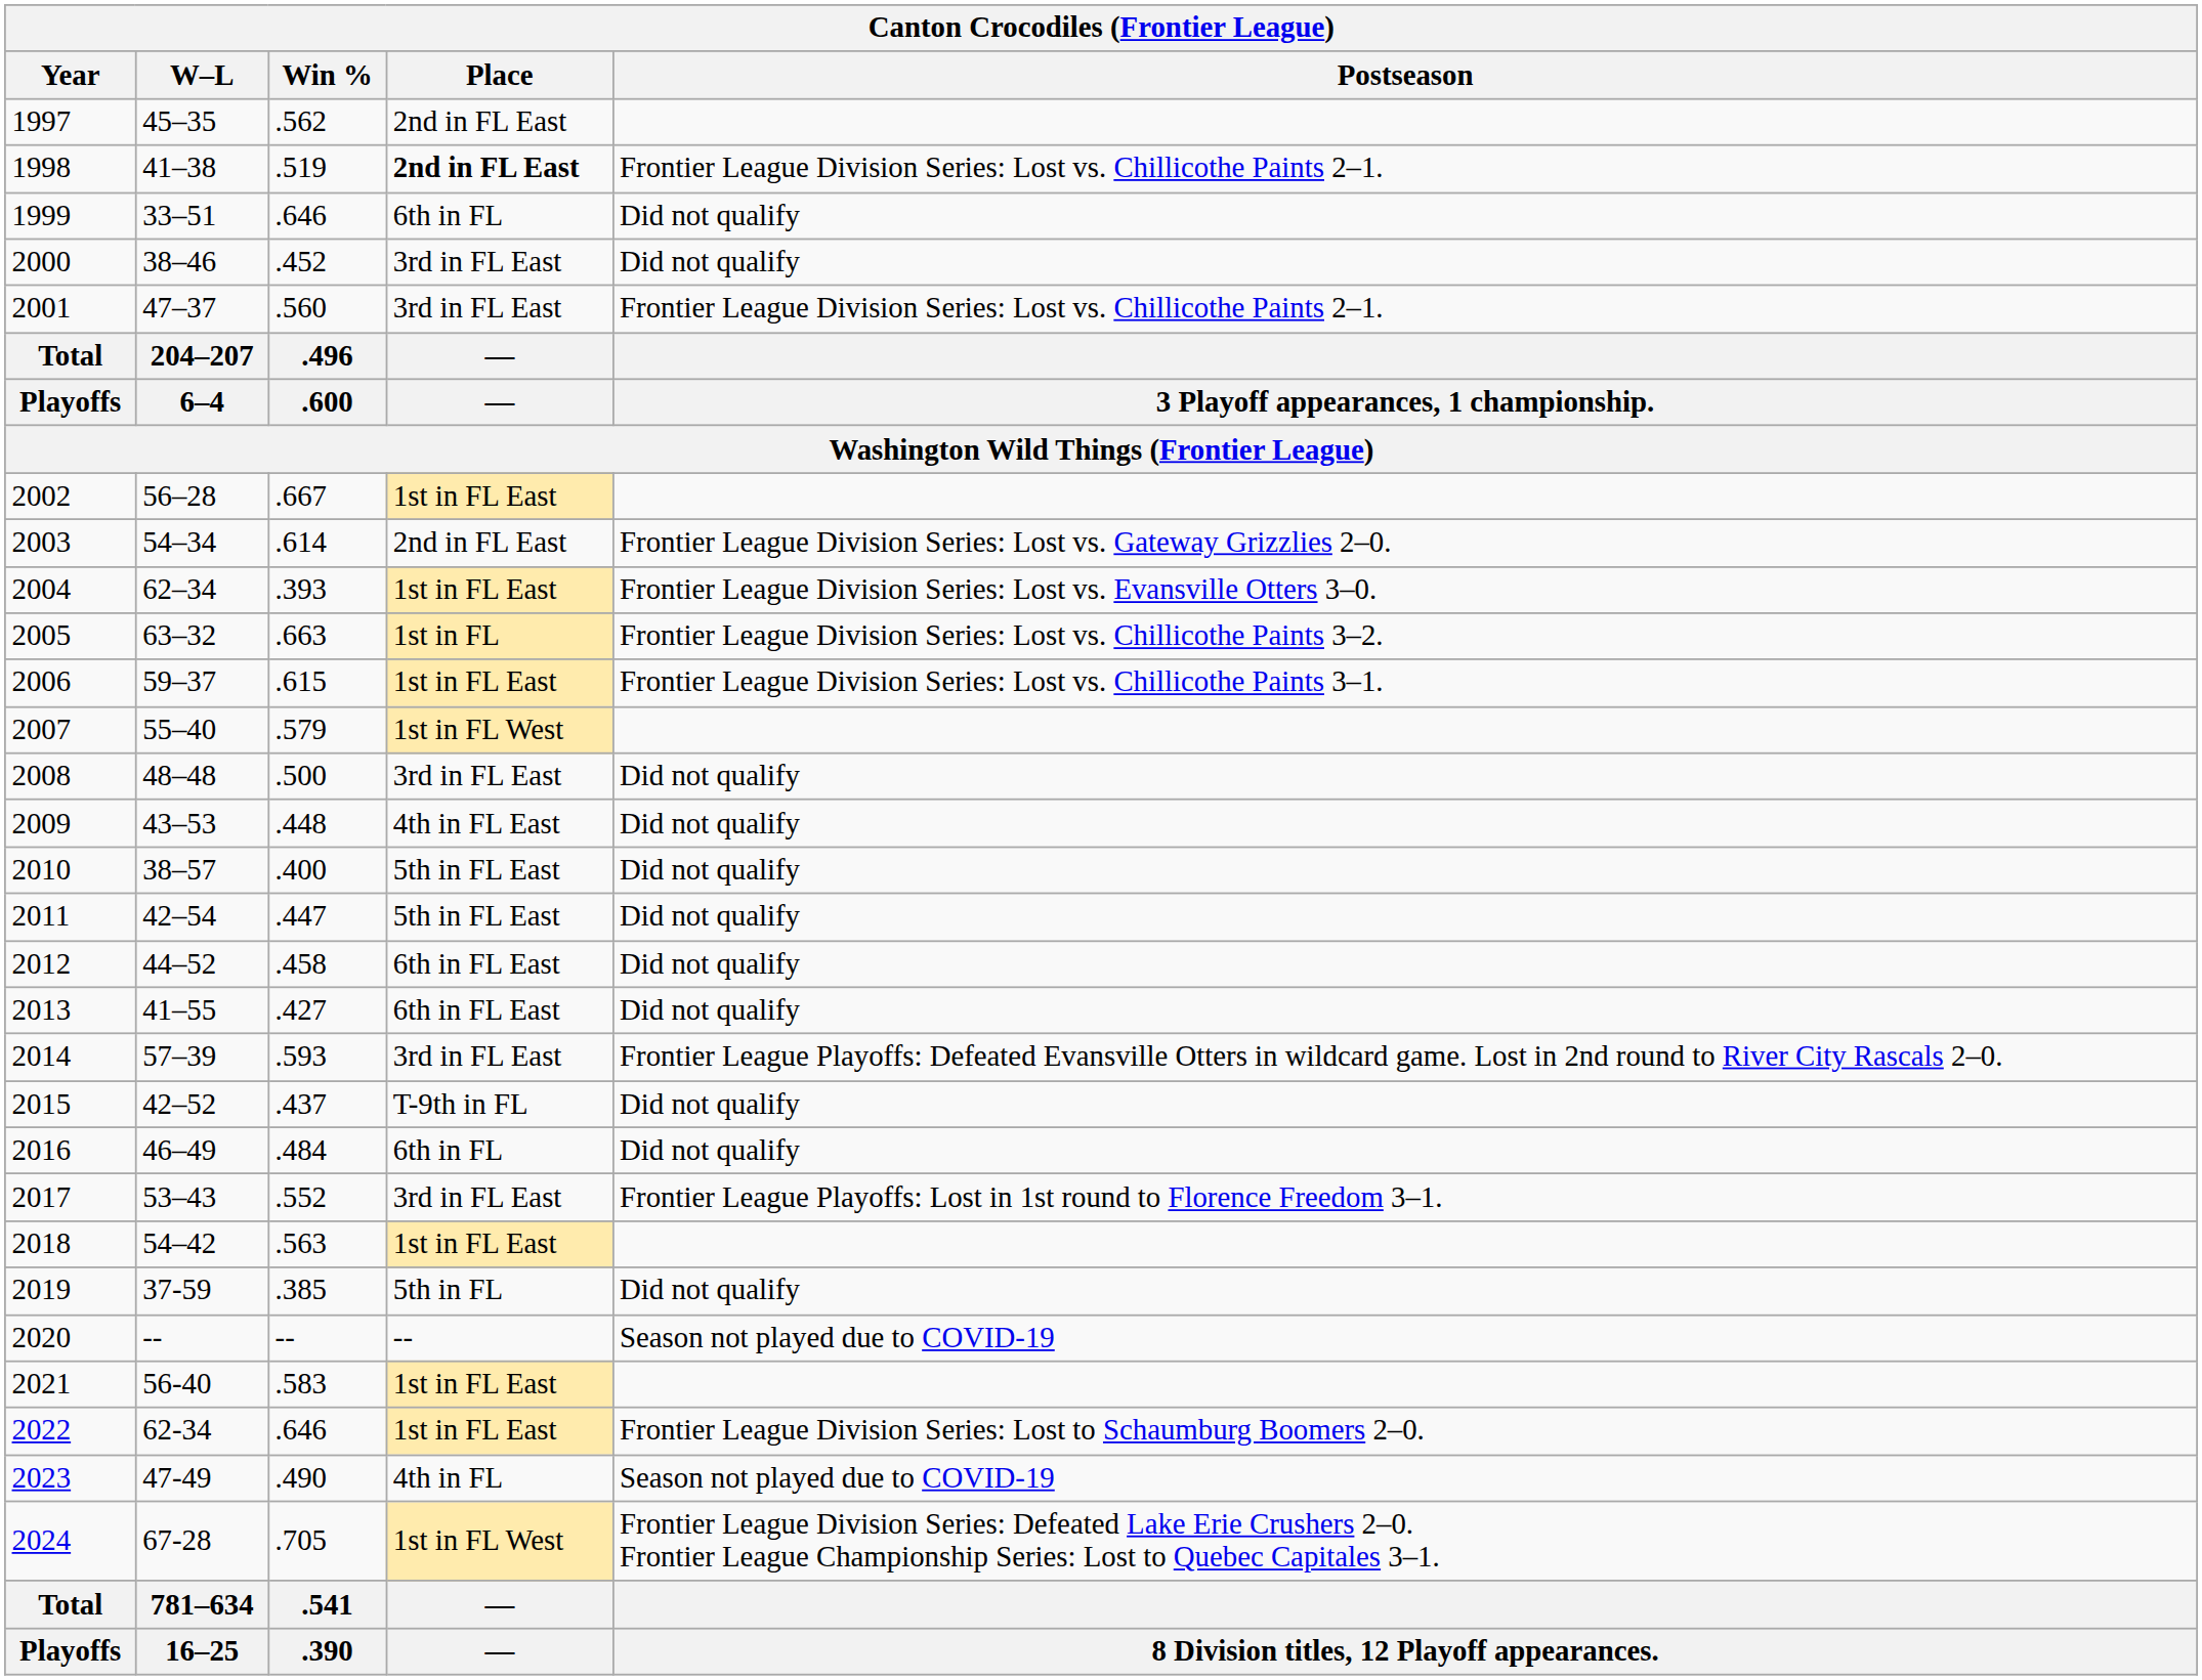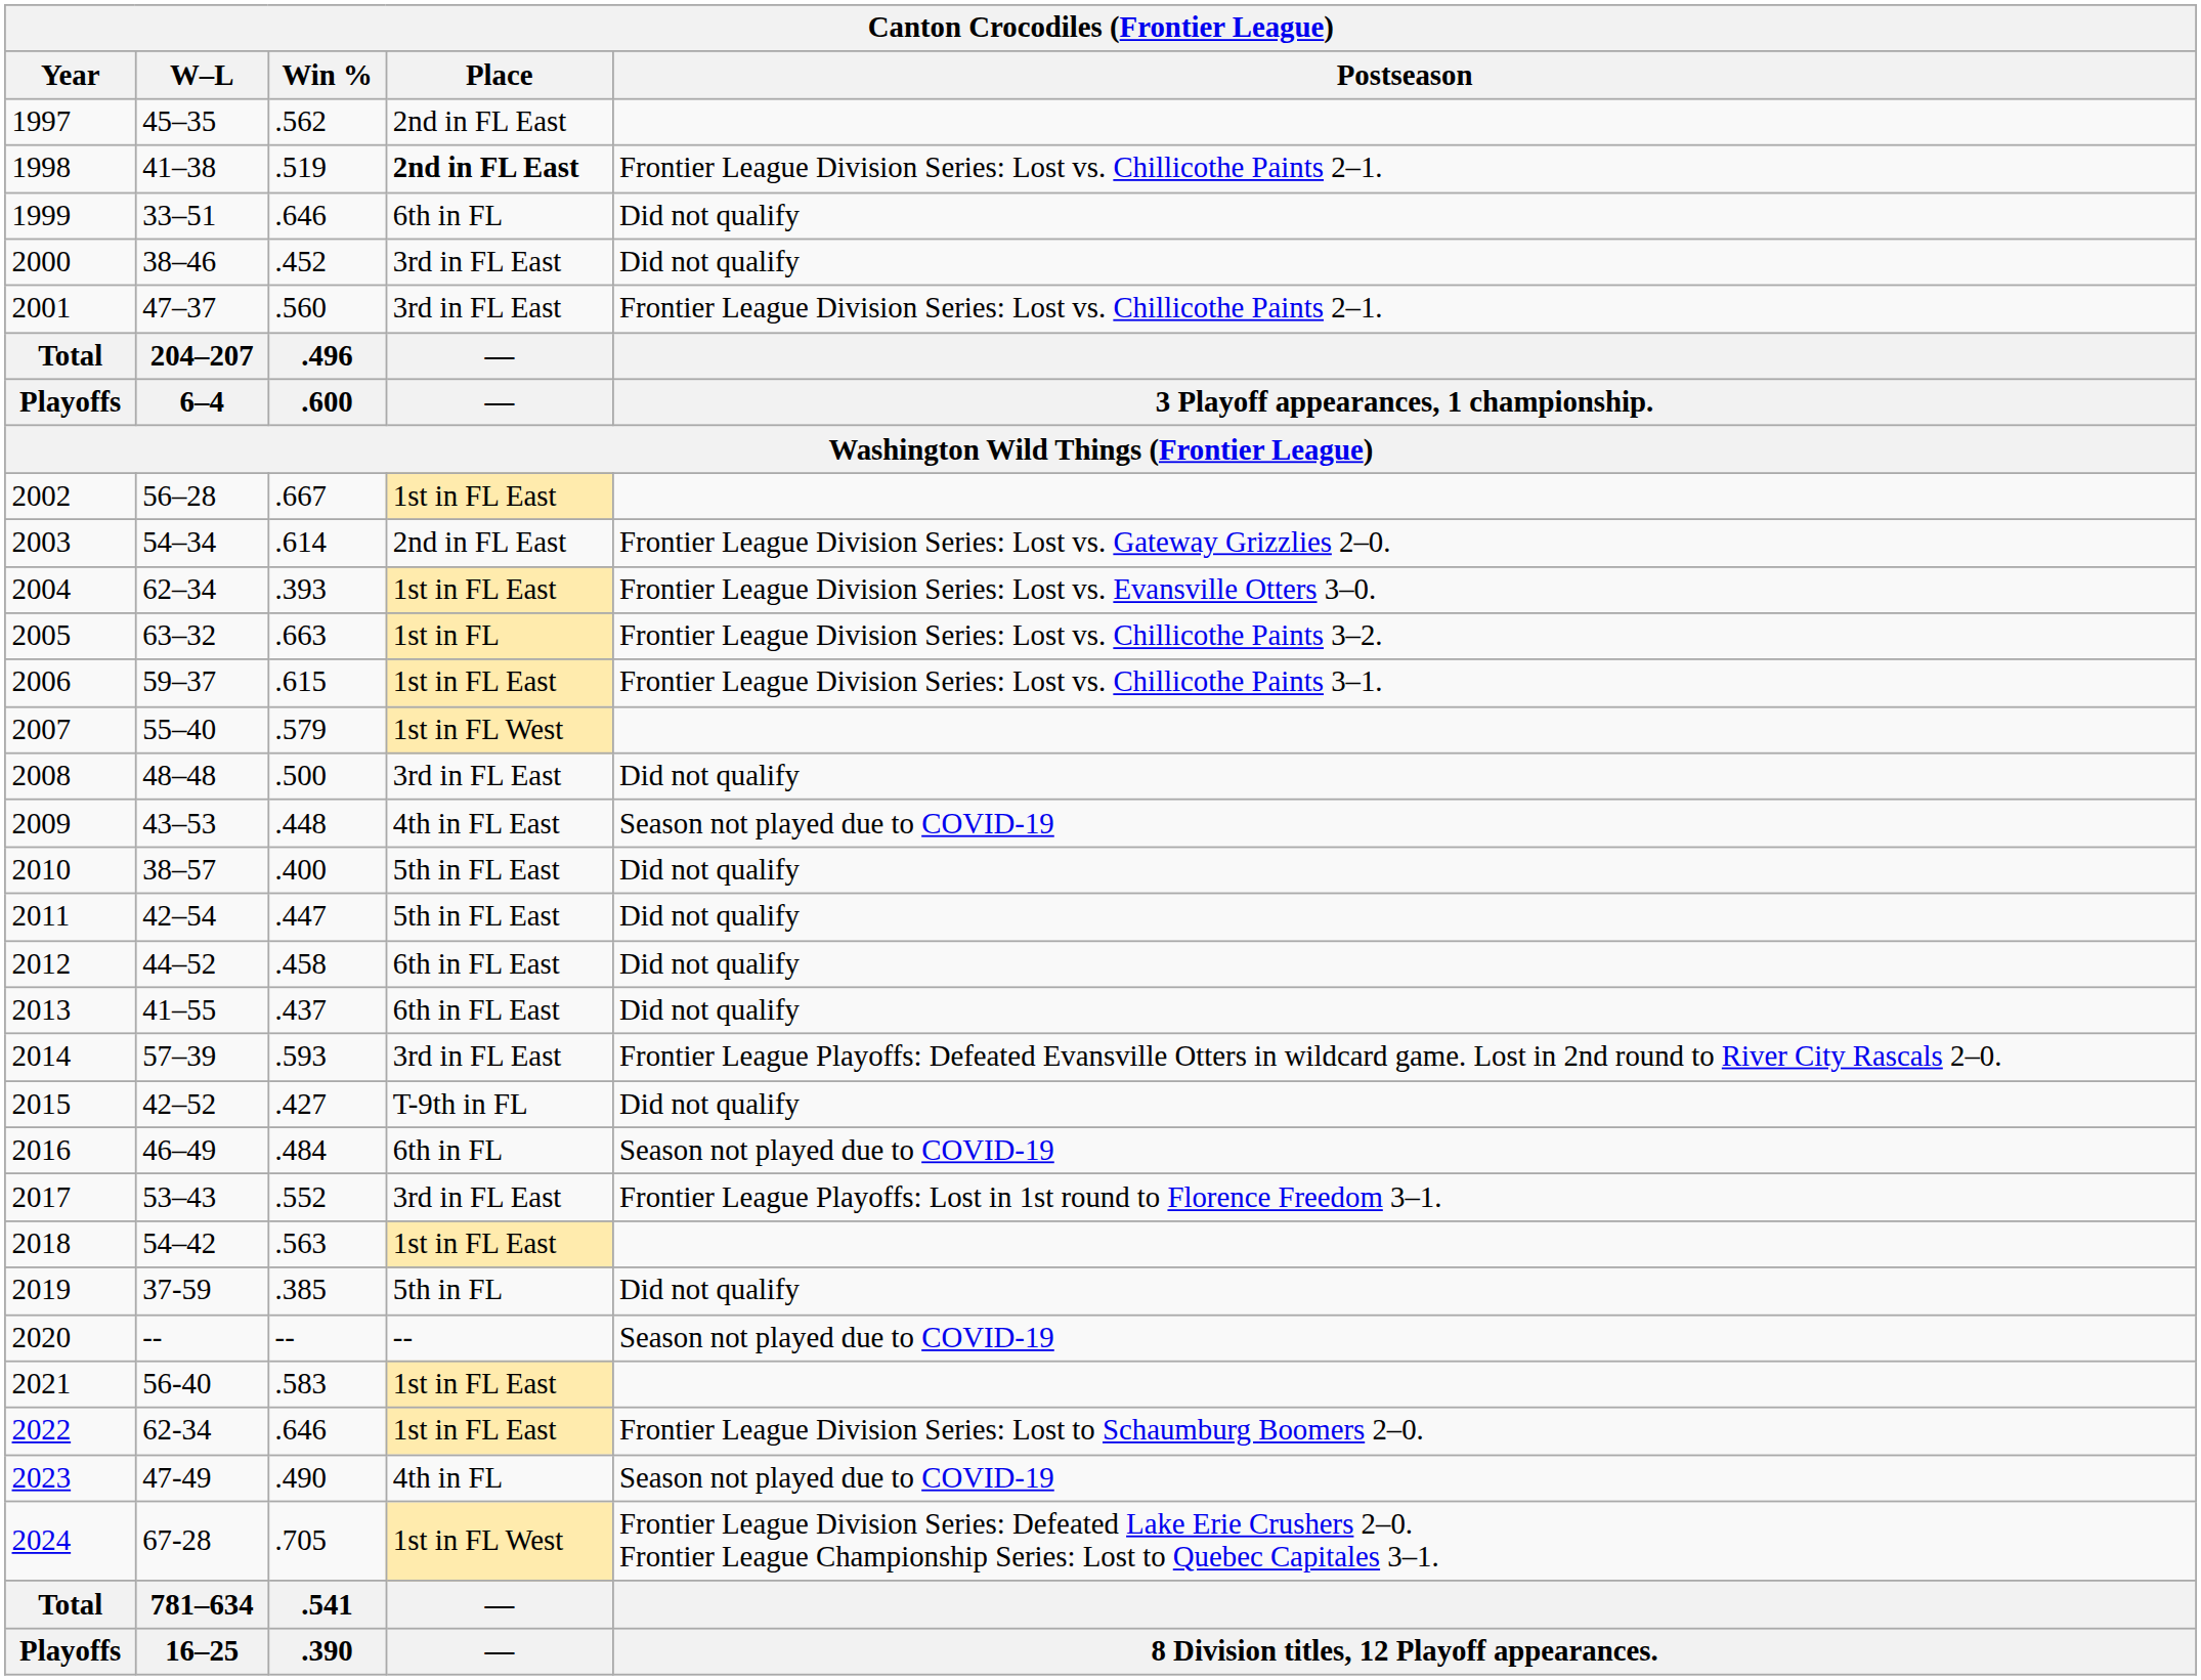2009 | Postseason: Did not qualify -> Season not played due to COVID-19
2013 | Win %: .427 -> .437
2015 | Win %: .437 -> .427
2016 | Postseason: Did not qualify -> Season not played due to COVID-19
